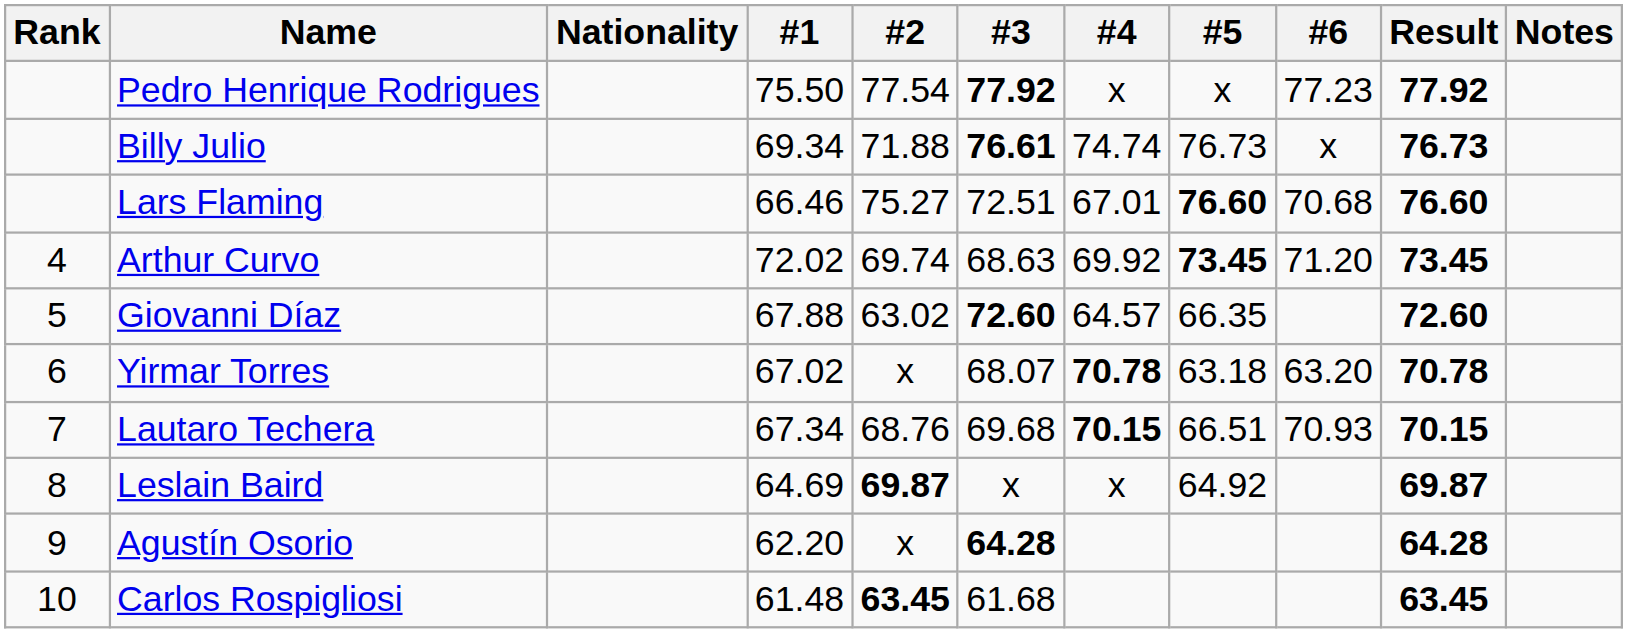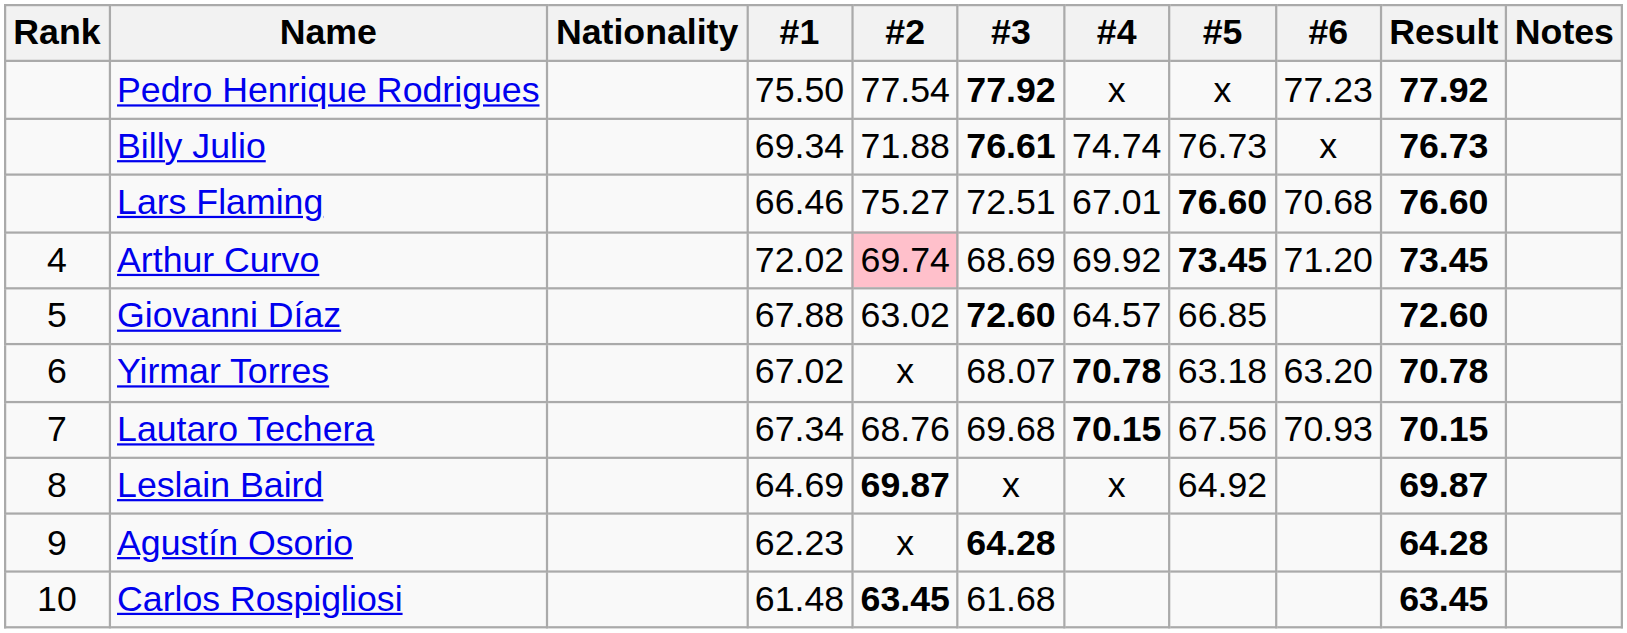Arthur Curvo | #2: no background -> pink background
Arthur Curvo | #3: 68.63 -> 68.69
Giovanni Díaz | #5: 66.35 -> 66.85
Lautaro Techera | #5: 66.51 -> 67.56
Agustín Osorio | #1: 62.20 -> 62.23
